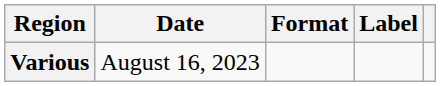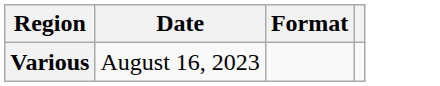- column: Label
